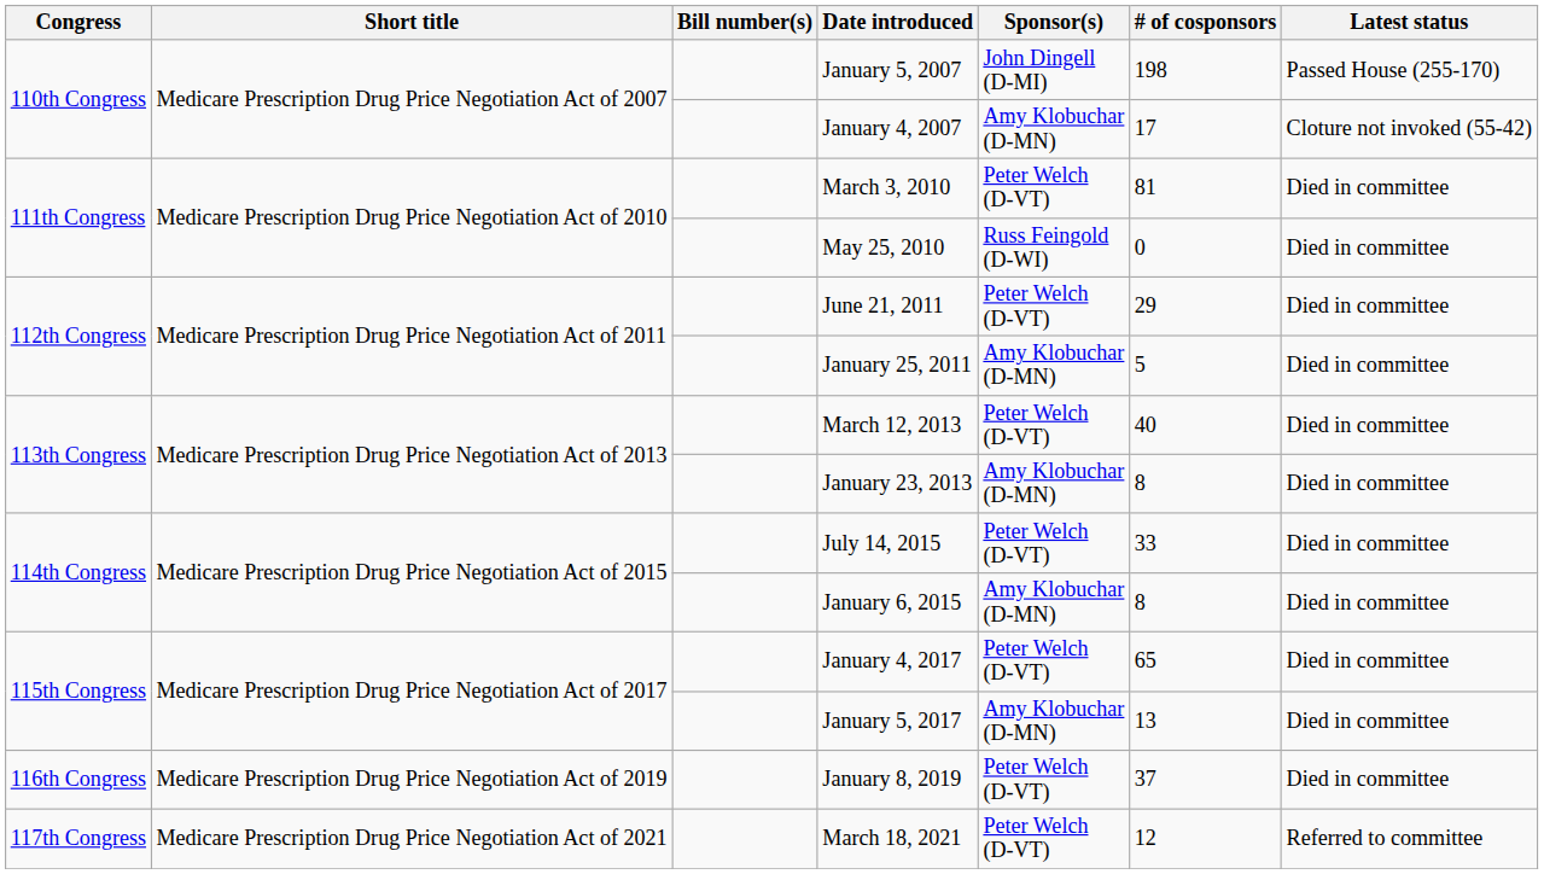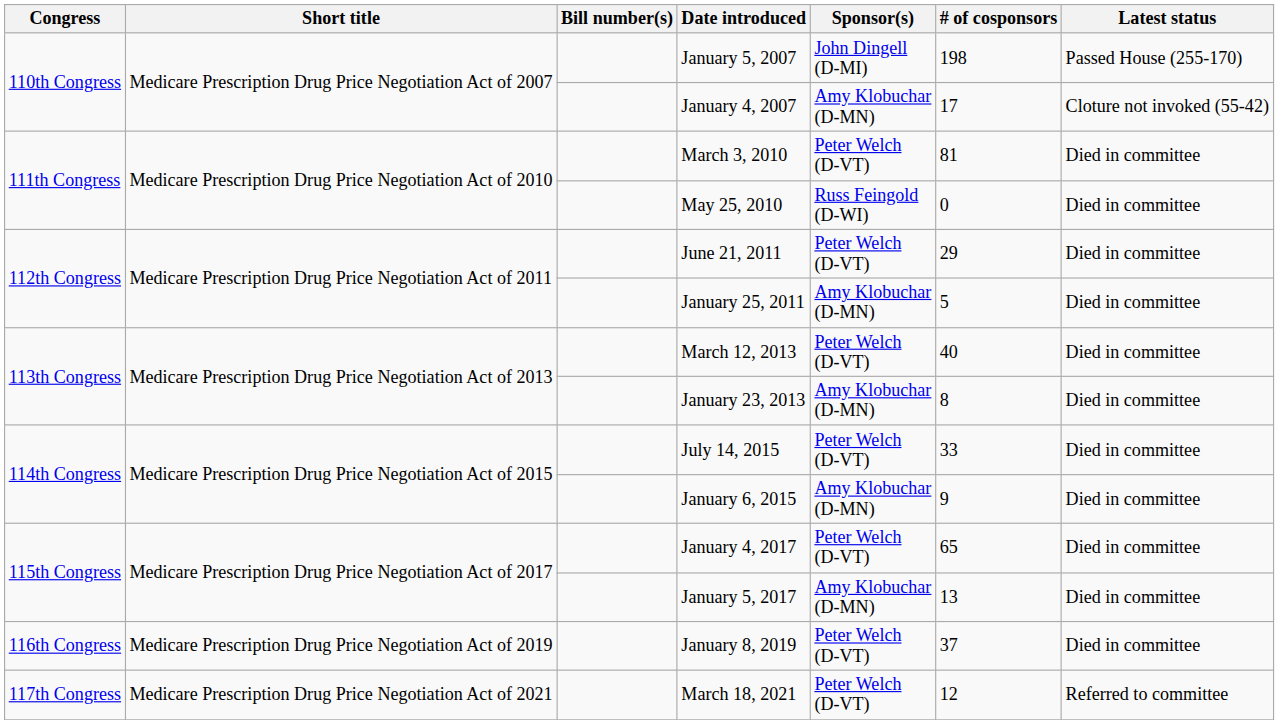January 6, 2015 | # of cosponsors: 8 -> 9
